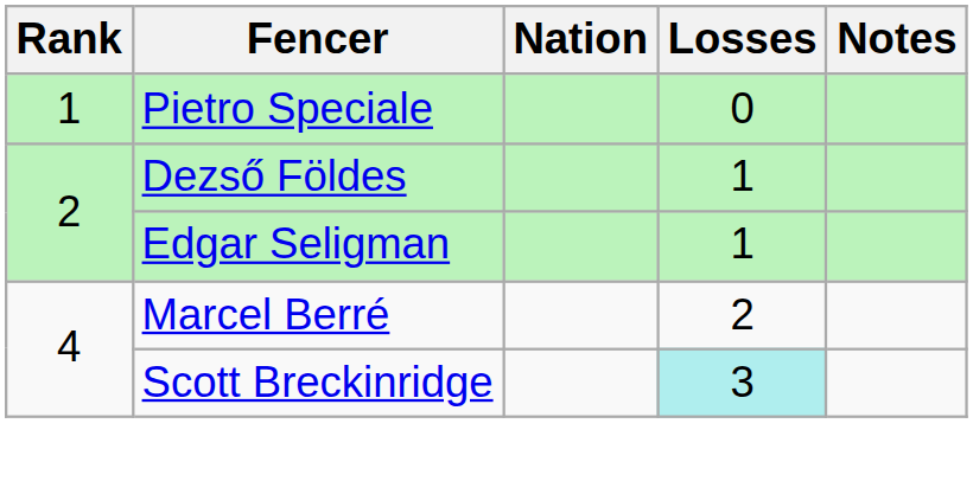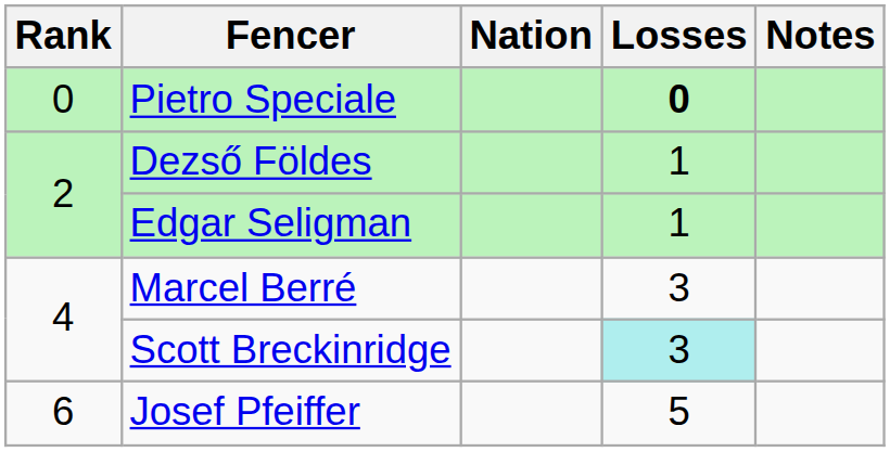Pietro Speciale | Rank: 1 -> 0
Pietro Speciale | Losses: normal -> bold
Marcel Berré | Losses: 2 -> 3
+ row: 6 | Josef Pfeiffer | 5
